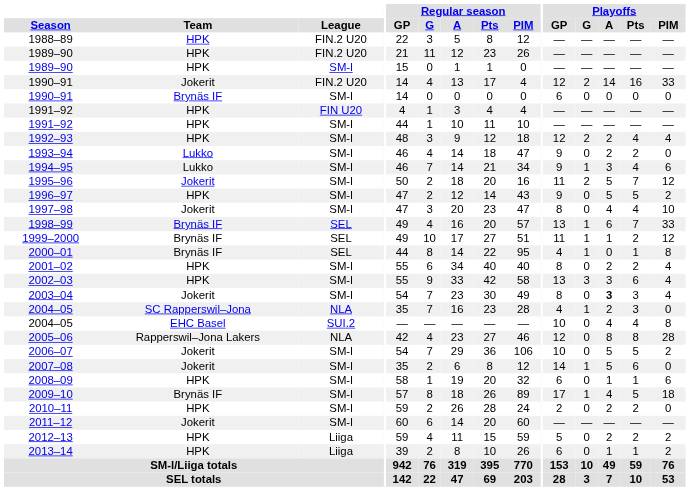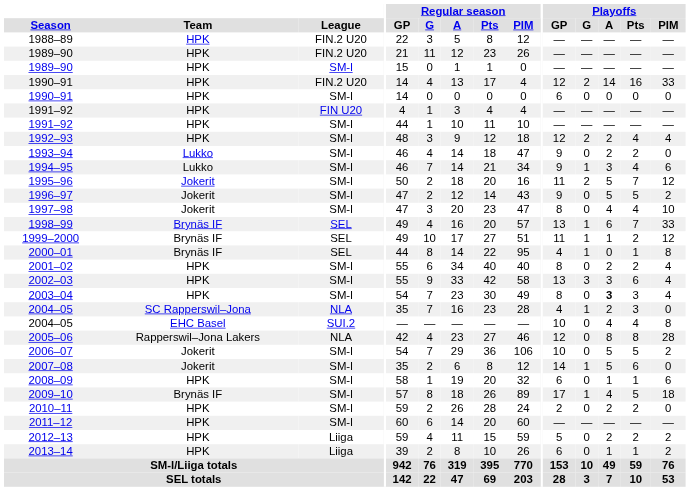1990–91 / FIN.2 U20 | Team: Jokerit -> HPK
1990–91 / SM-l | Team: Brynäs IF -> HPK
1996–97 | Team: HPK -> Jokerit
2003–04 | Team: Jokerit -> HPK
2011–12 | Team: Jokerit -> HPK
